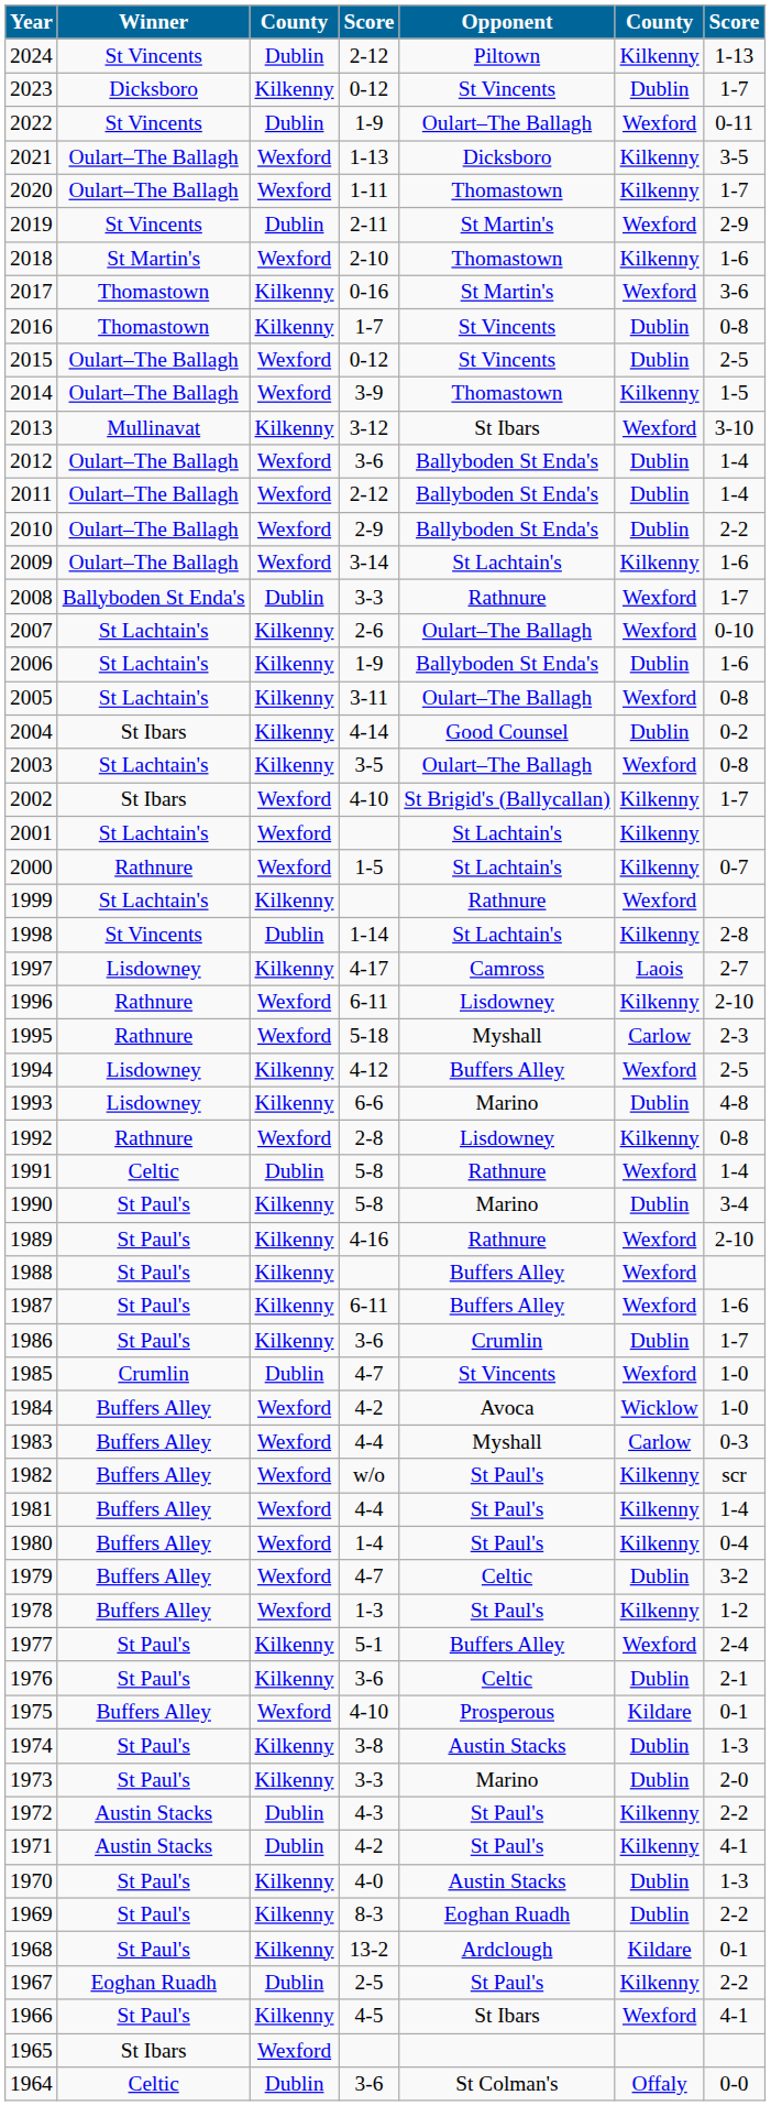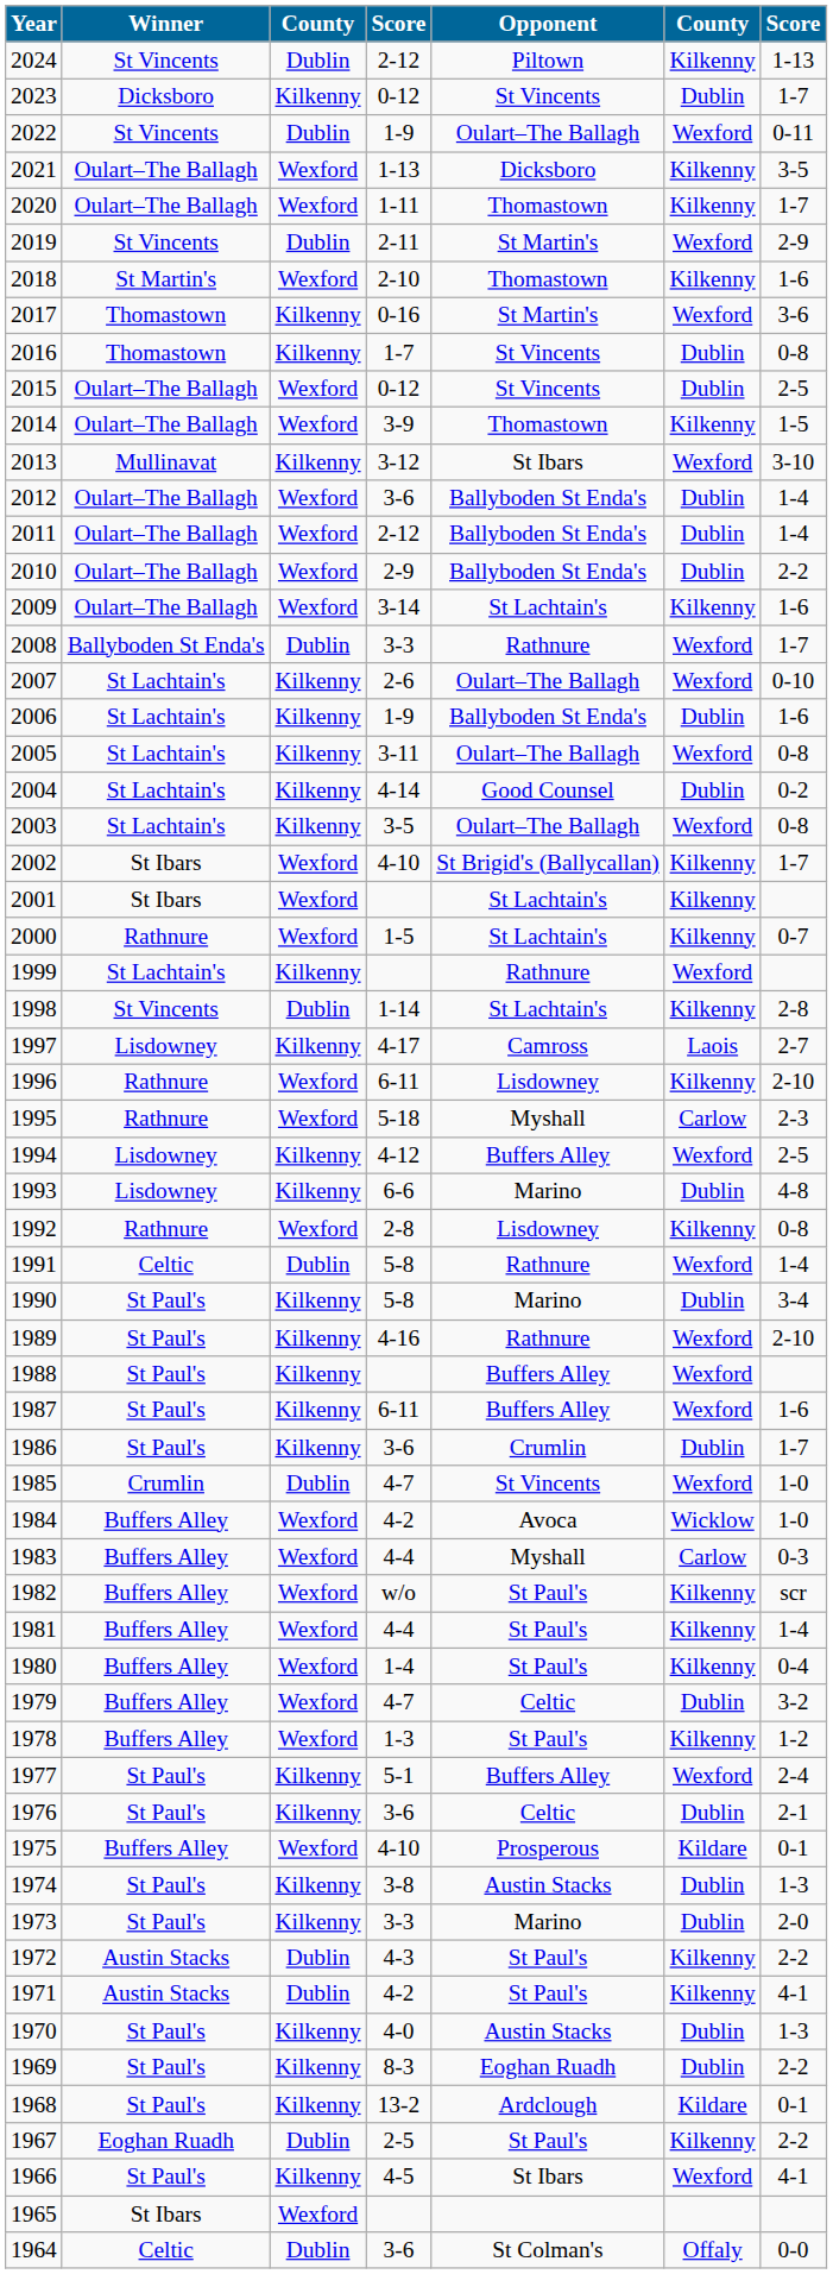2004 | Winner: St Ibars -> St Lachtain's
2001 | Winner: St Lachtain's -> St Ibars
